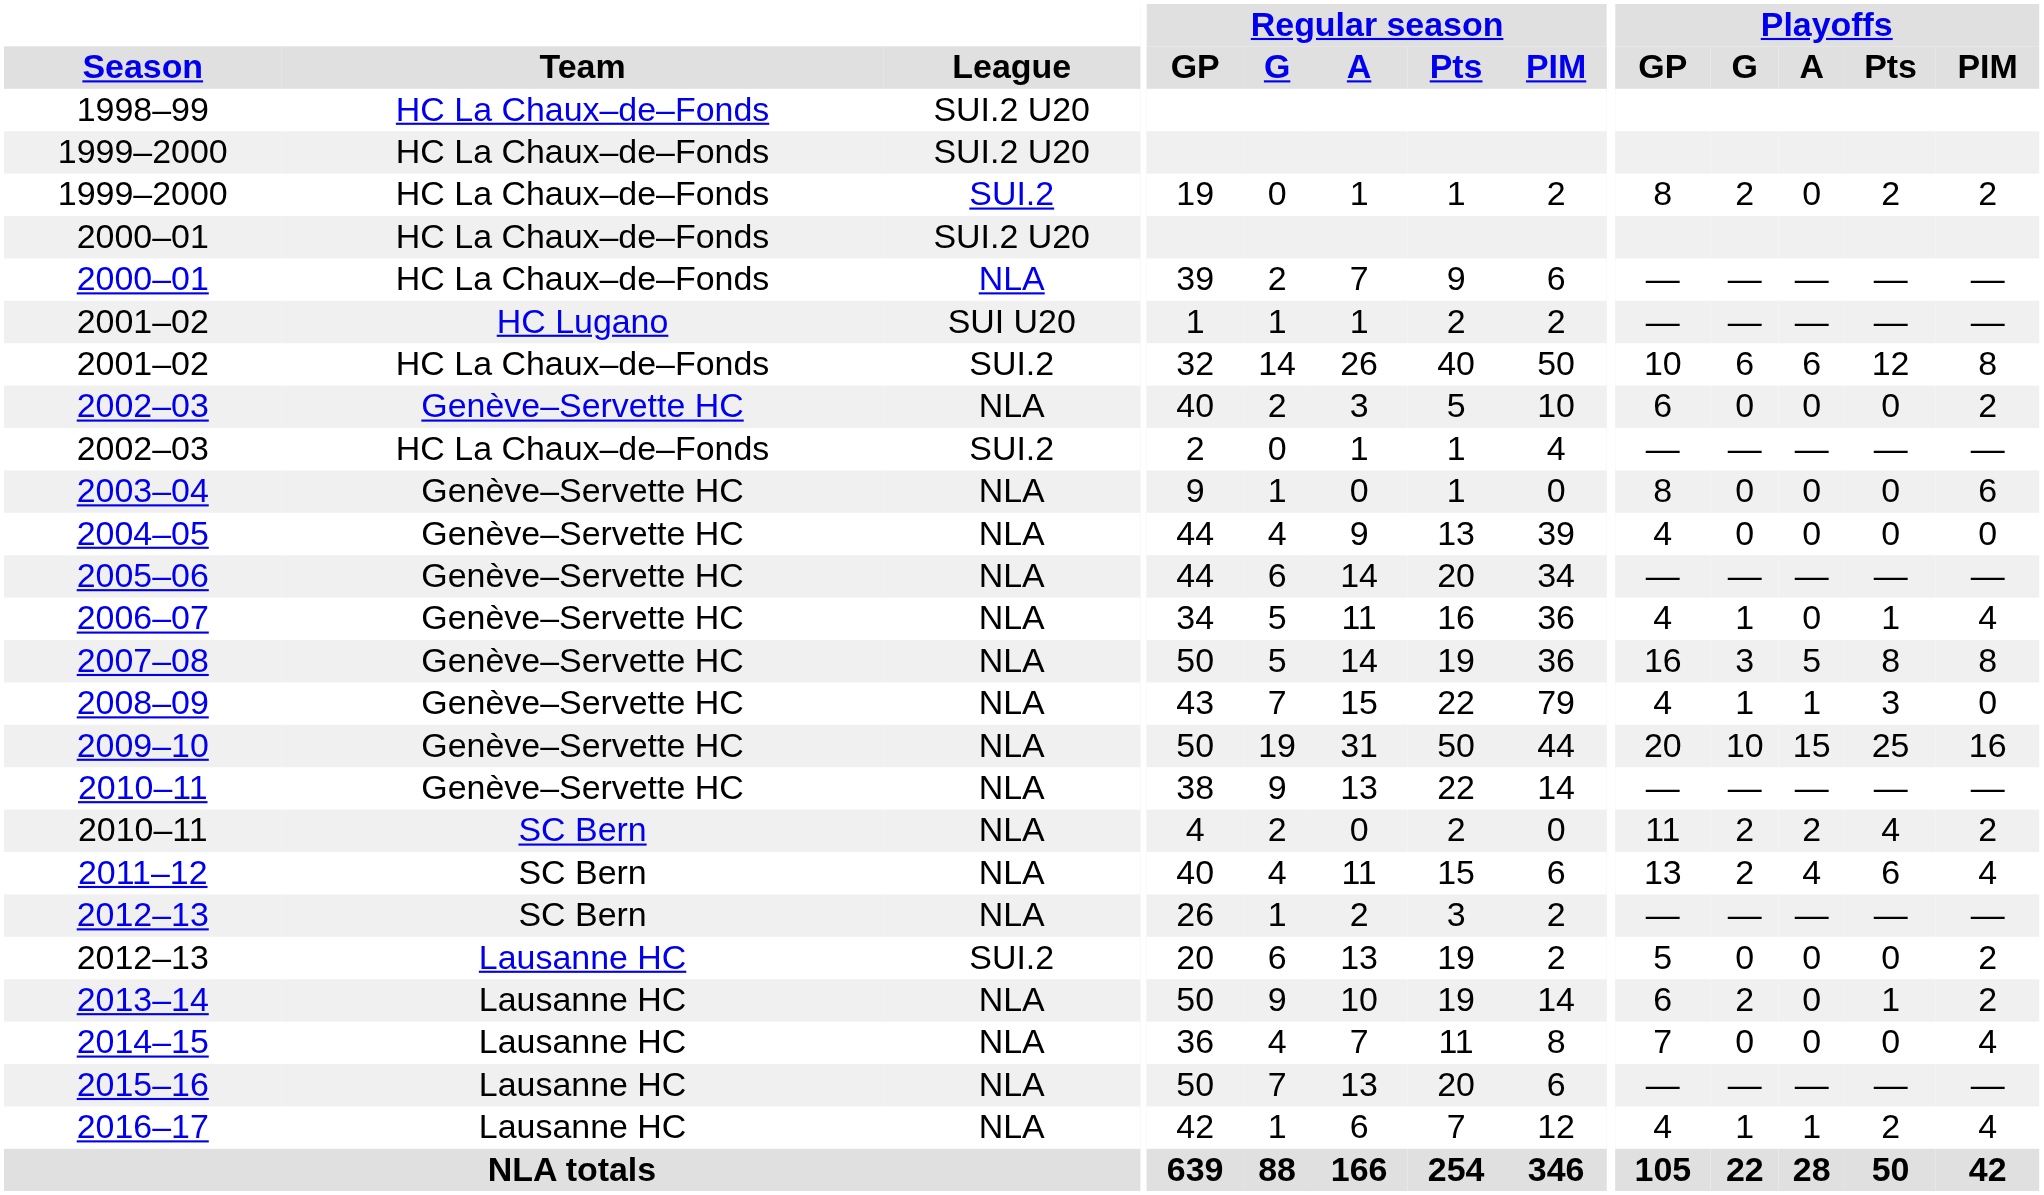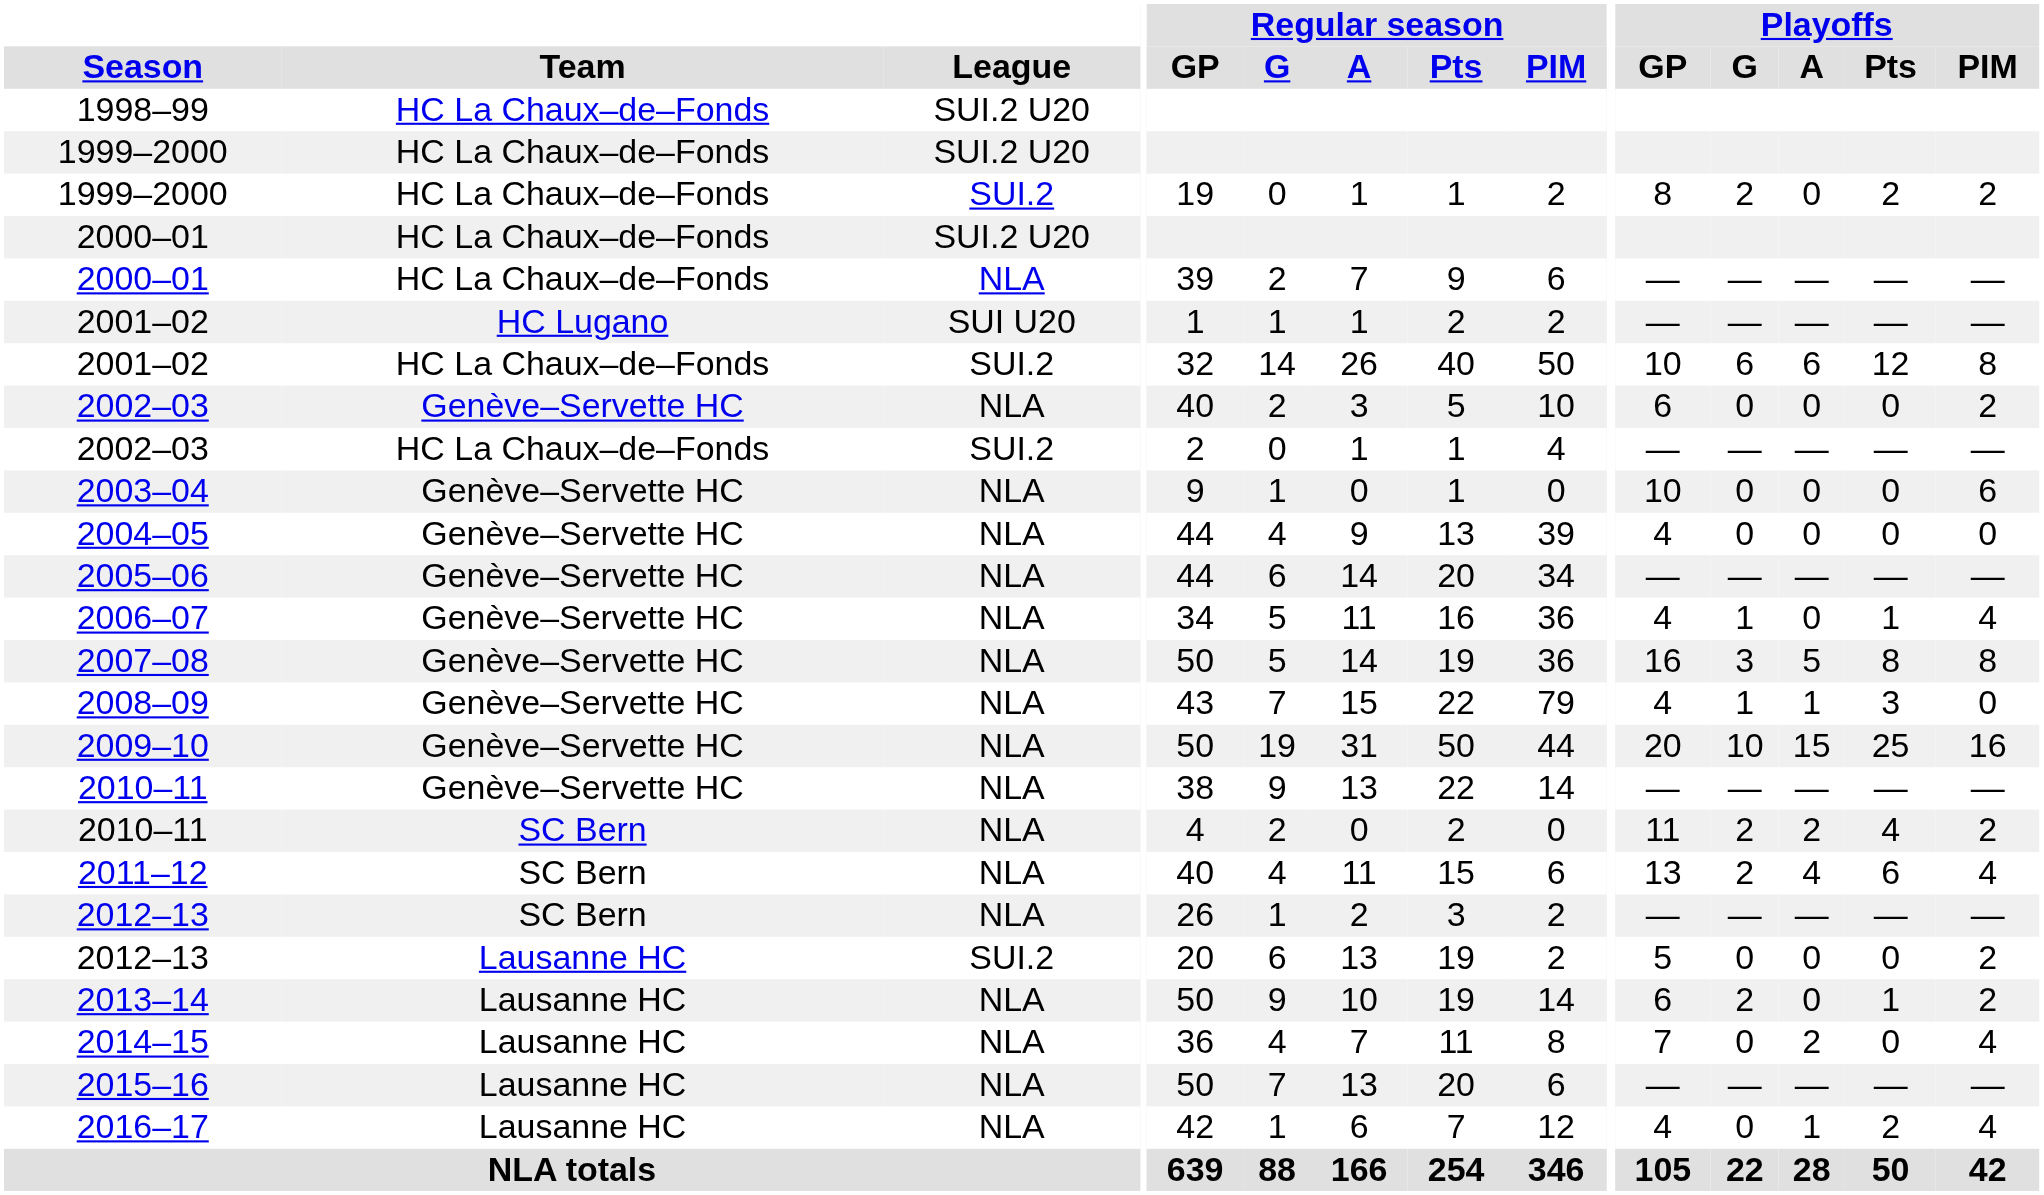2003–04 | Playoffs / GP: 8 -> 10
2014–15 | Playoffs / A: 0 -> 2
2016–17 | Playoffs / G: 1 -> 0
